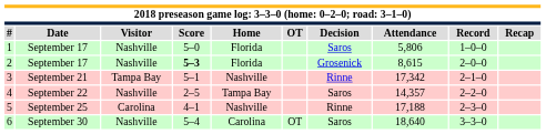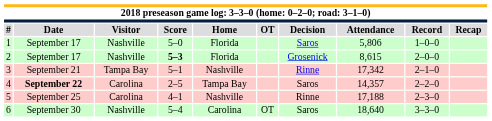4 | Date: normal -> bold
4 | Visitor: Nashville -> Carolina
